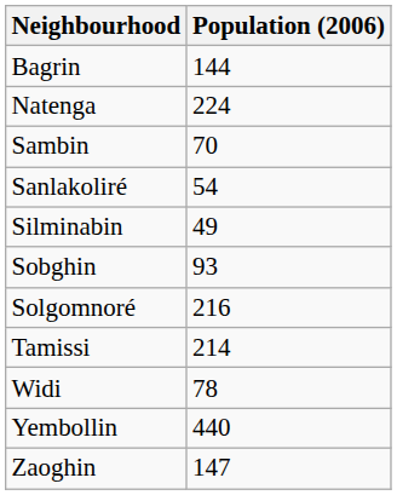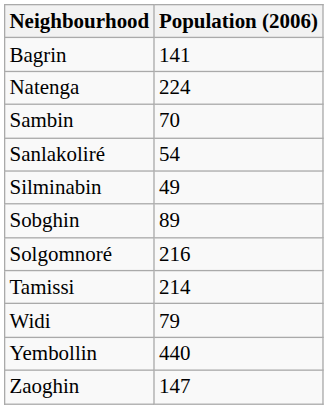Bagrin | Population (2006): 144 -> 141
Sobghin | Population (2006): 93 -> 89
Widi | Population (2006): 78 -> 79
